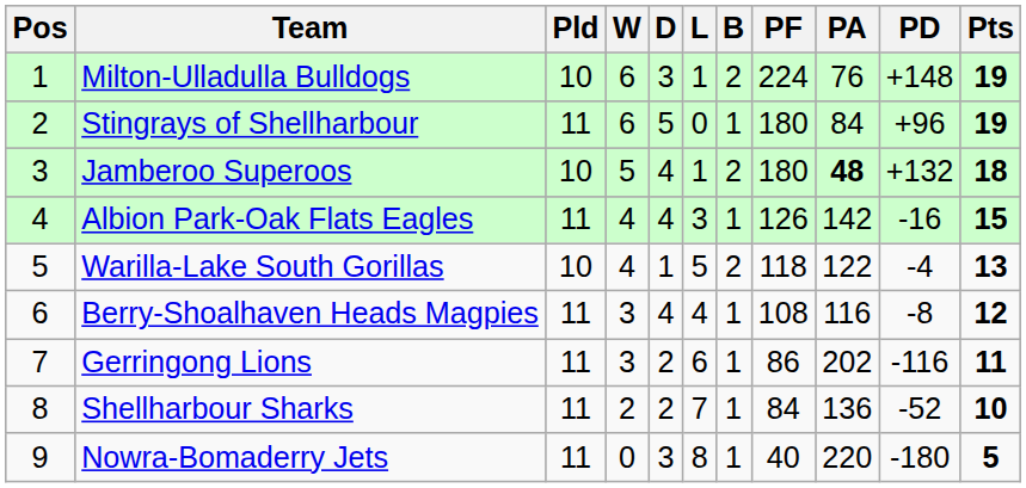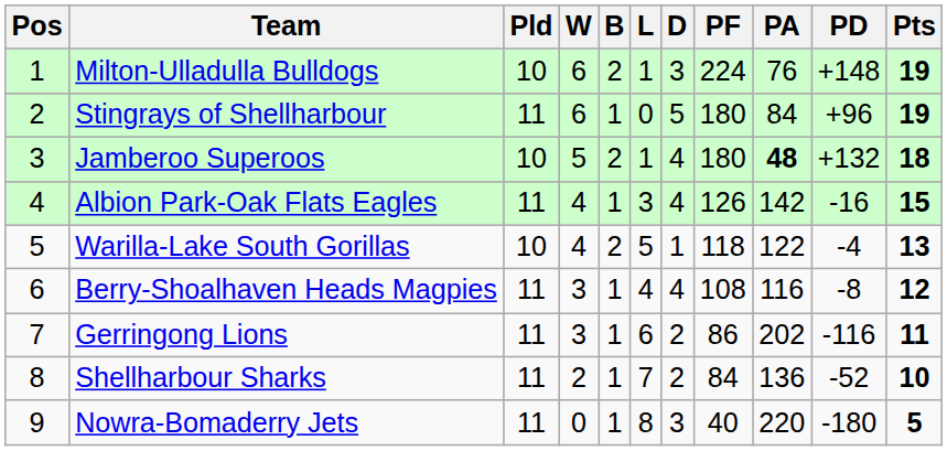columns swapped: D <-> B
